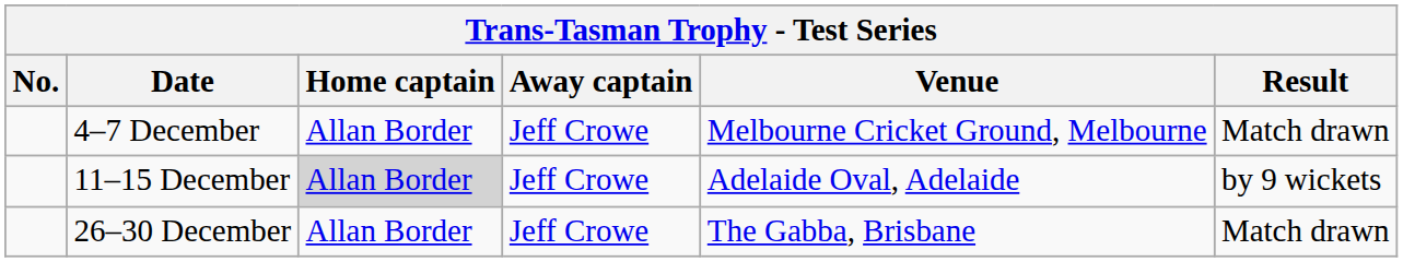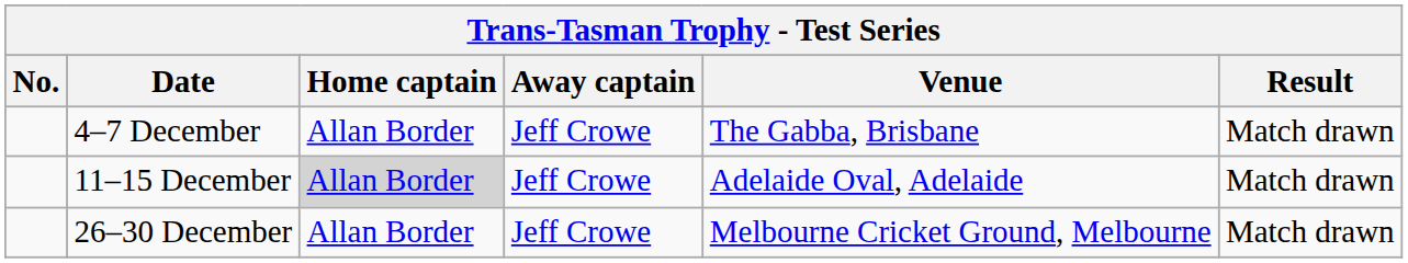4–7 December | Venue: Melbourne Cricket Ground, Melbourne -> The Gabba, Brisbane
11–15 December | Result: by 9 wickets -> Match drawn
26–30 December | Venue: The Gabba, Brisbane -> Melbourne Cricket Ground, Melbourne
